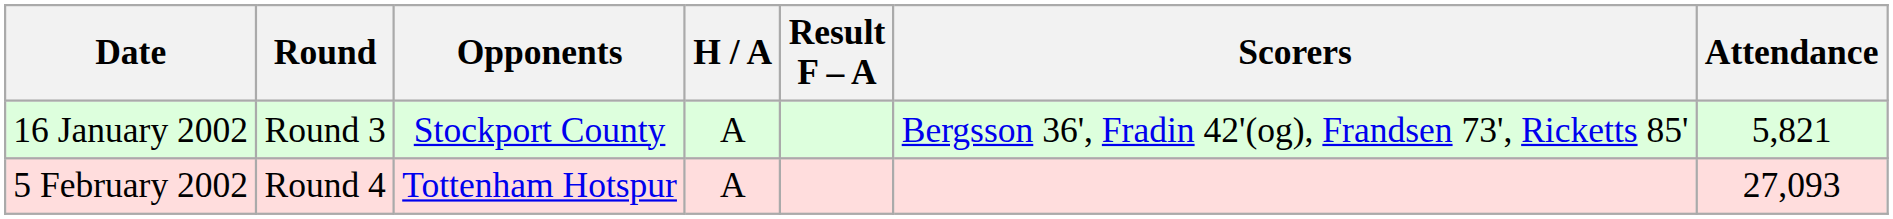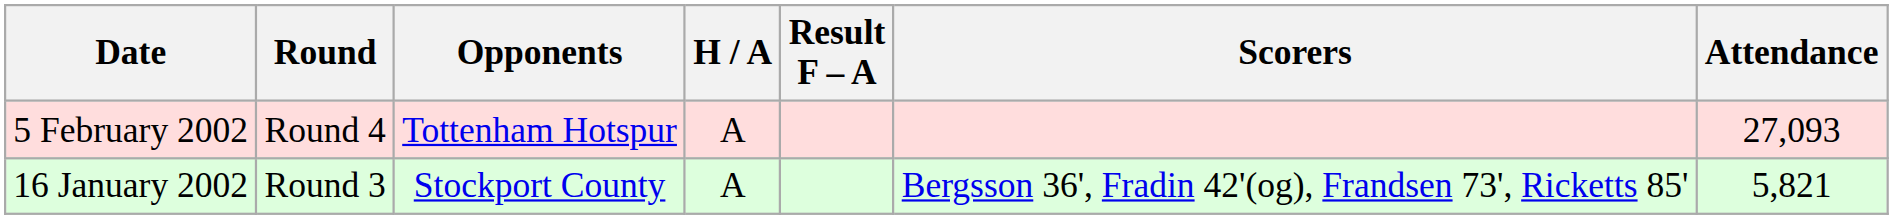rows swapped: 16 January 2002 <-> 5 February 2002
